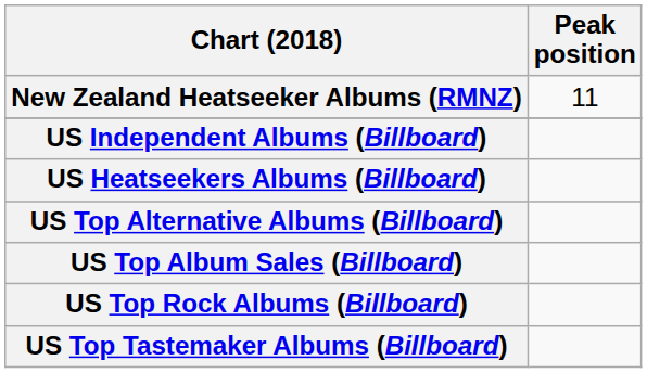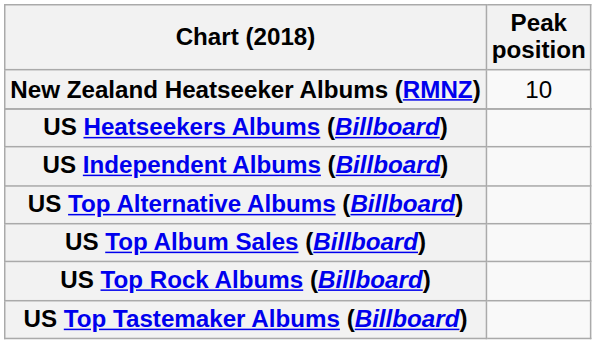New Zealand Heatseeker Albums (RMNZ) | Peak position: 11 -> 10
rows swapped: US Heatseekers Albums (Billboard) <-> US Independent Albums (Billboard)
